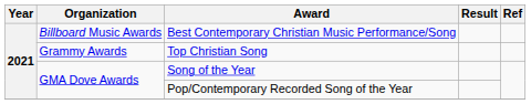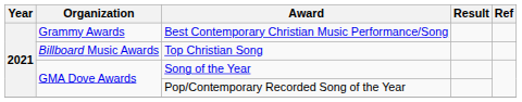Best Contemporary Christian Music Performance/Song | Organization: Billboard Music Awards -> Grammy Awards
Top Christian Song | Organization: Grammy Awards -> Billboard Music Awards
